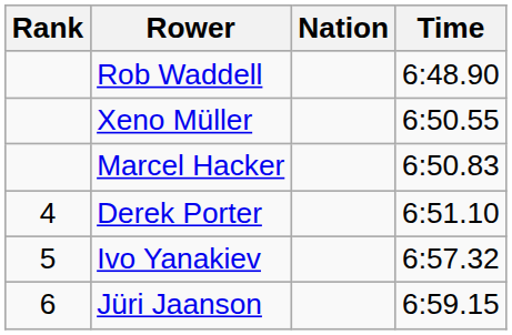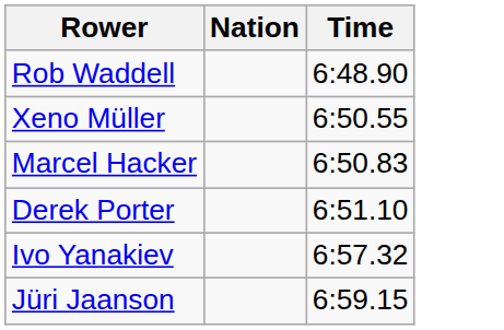- column: Rank | 4 | 5 | 6
